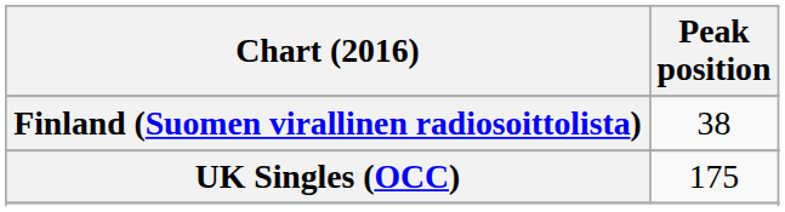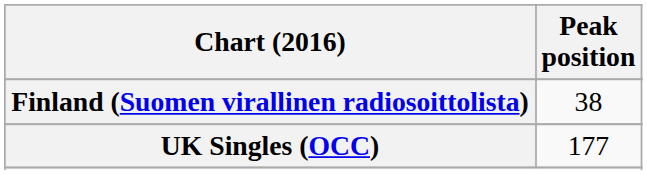UK Singles (OCC) | Peak position: 175 -> 177
